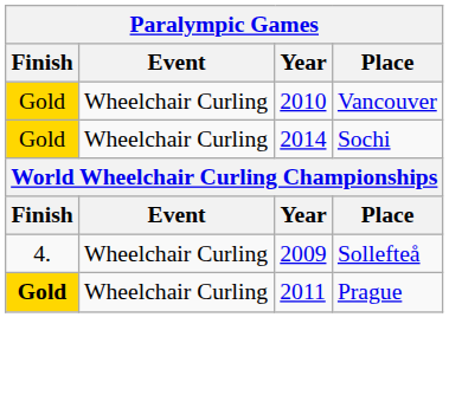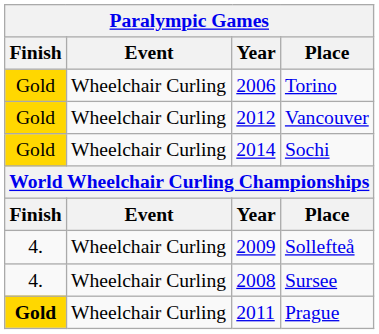+ row: Gold | Wheelchair Curling | 2006 | Torino
Vancouver | Year: 2010 -> 2012
+ row: 4. | Wheelchair Curling | 2008 | Sursee
